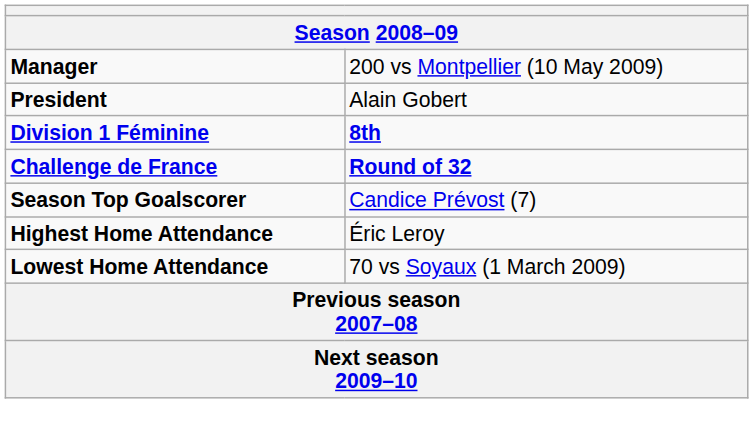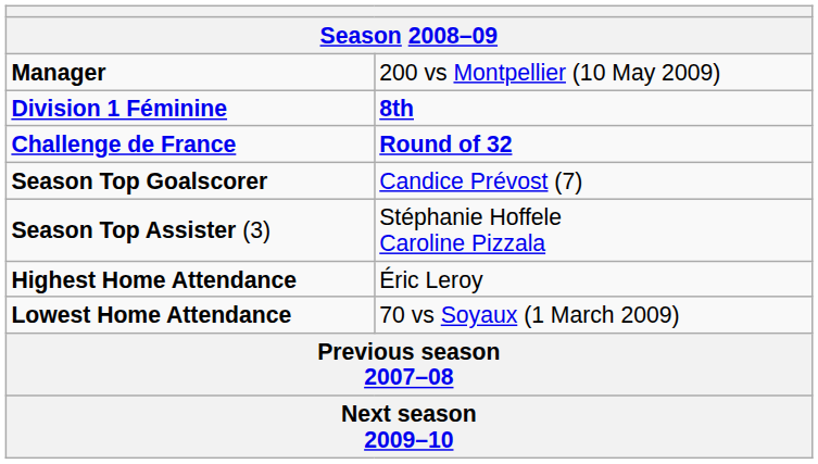- row: President | Alain Gobert
+ row: Season Top Assister (3) | Stéphanie Hoffele Caroline Pizzala
